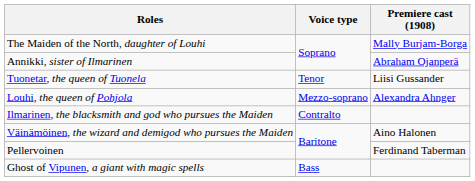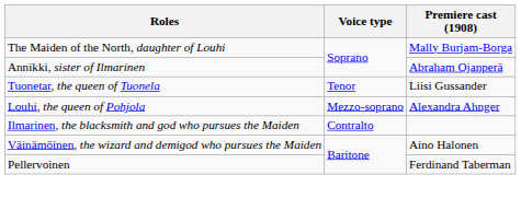- row: Ghost of Vipunen, a giant with magic spells | Bass
